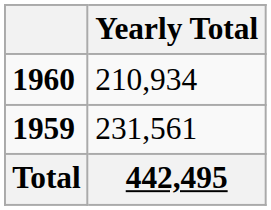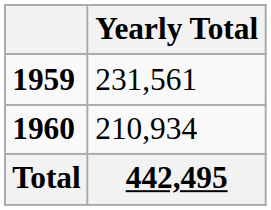rows swapped: 1959 <-> 1960
